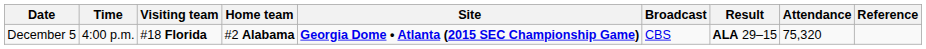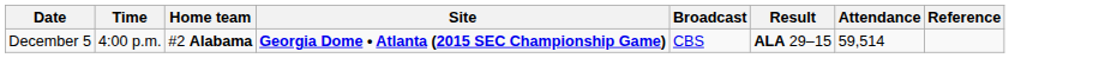- column: Visiting team | #18 Florida
December 5 | Attendance: 75,320 -> 59,514
